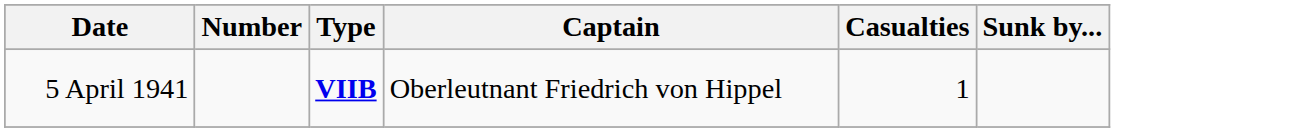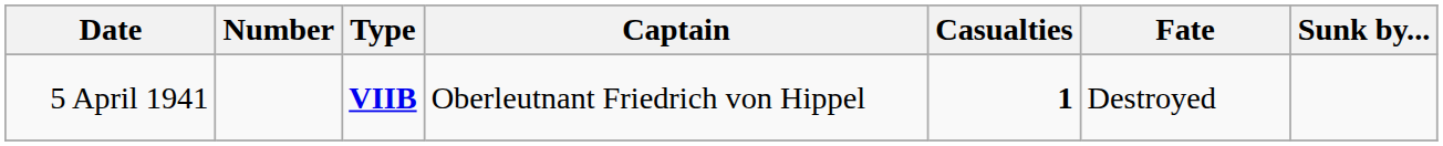+ column: Fate | Destroyed
5 April 1941 | Casualties: normal -> bold
